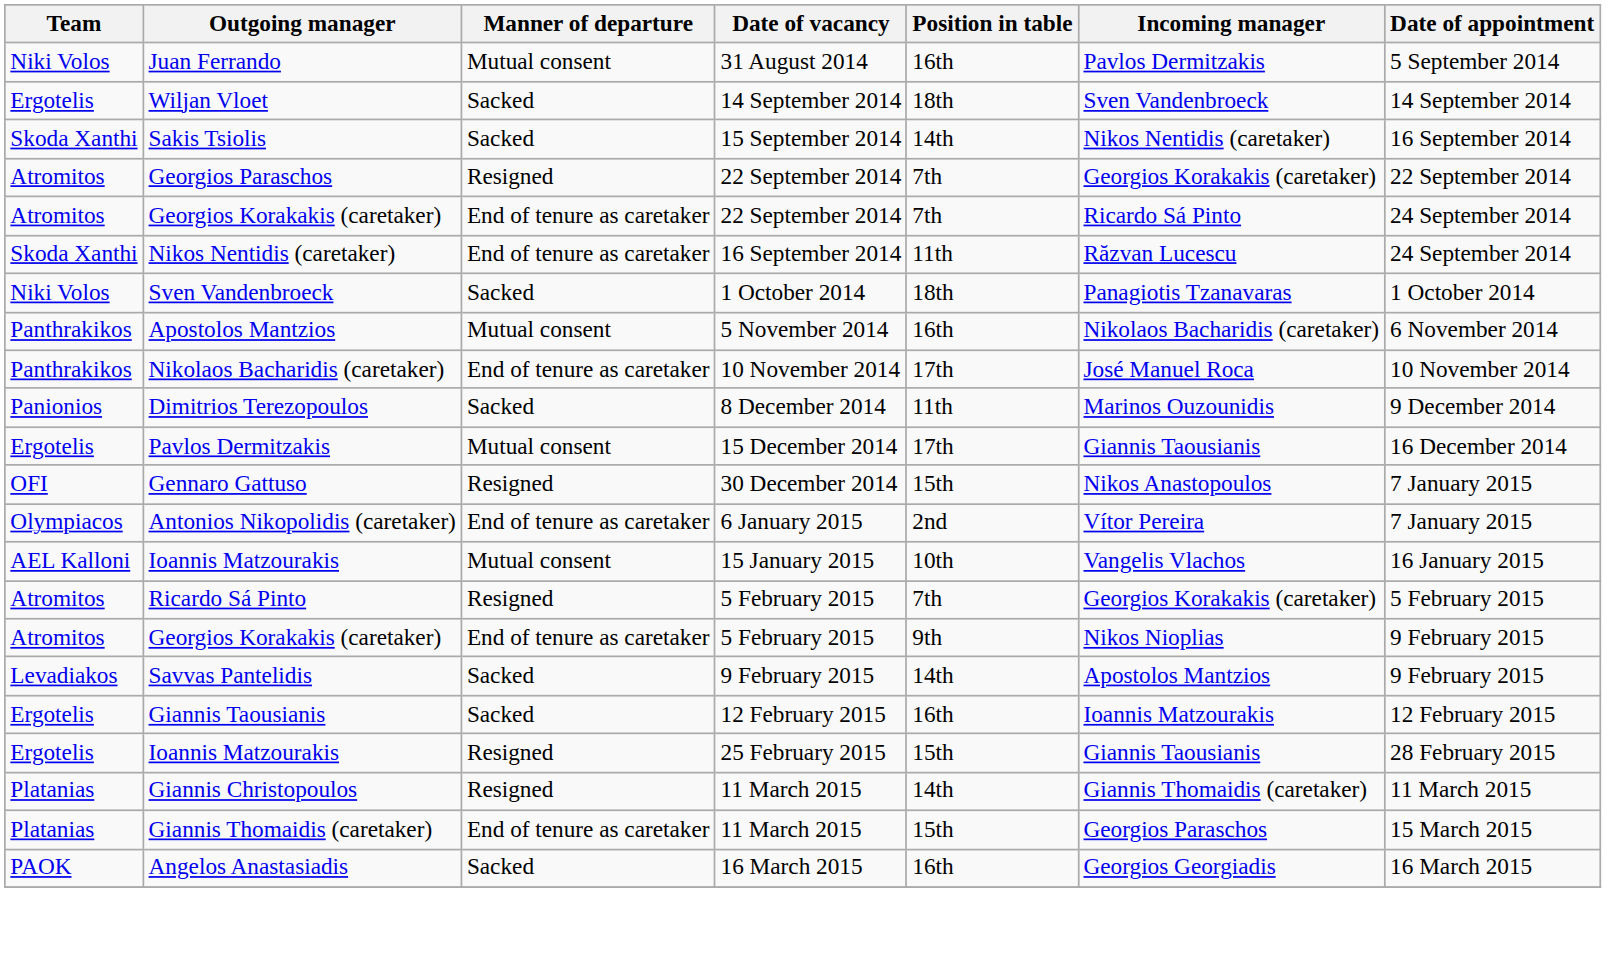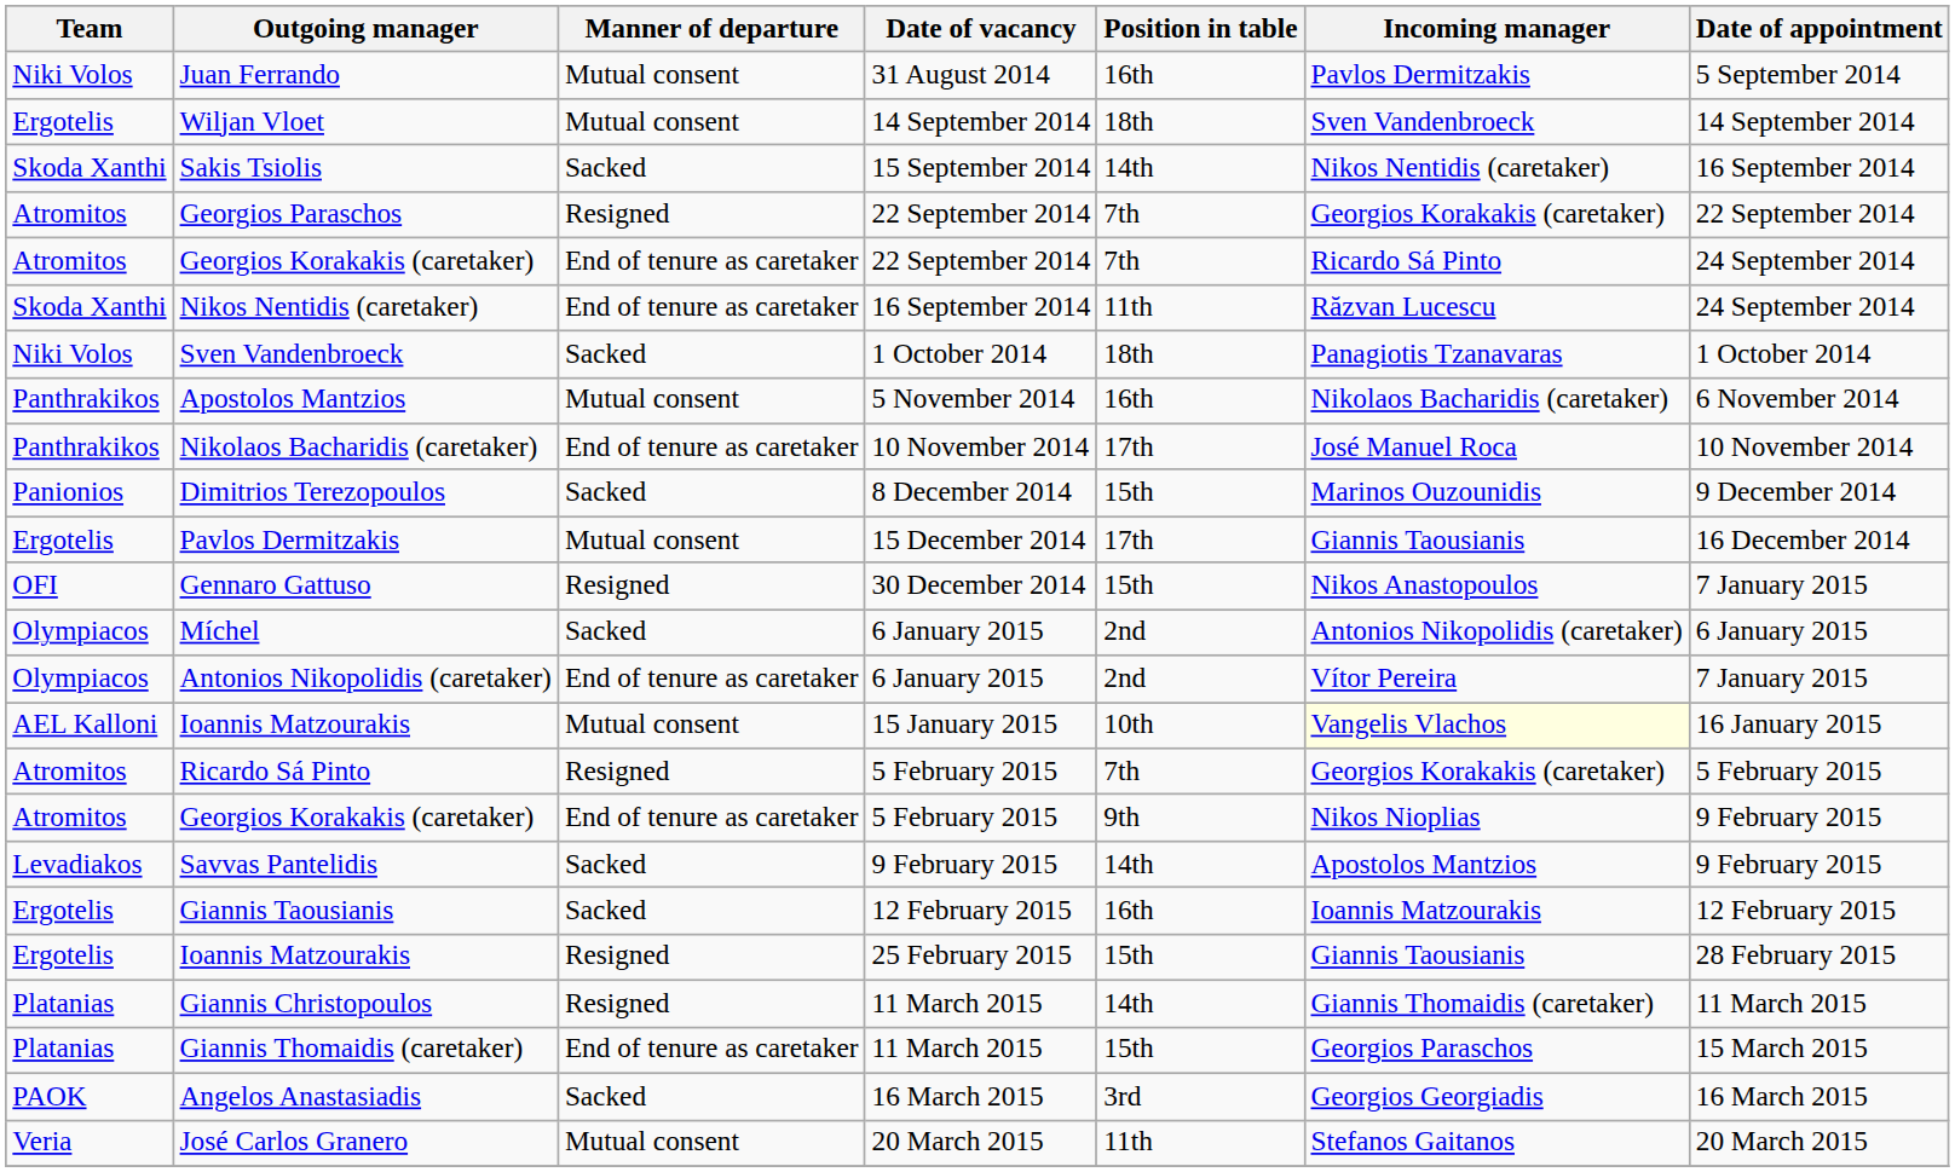Wiljan Vloet | Manner of departure: Sacked -> Mutual consent
Dimitrios Terezopoulos | Position in table: 11th -> 15th
+ row: Olympiacos | Míchel | Sacked | 6 January 2015 | 2nd | Antonios Nikopolidis (caretaker) | 6 January 2015
Ioannis Matzourakis / 15 January 2015 | Incoming manager: no background -> lightyellow background
Angelos Anastasiadis | Position in table: 16th -> 3rd
+ row: Veria | José Carlos Granero | Mutual consent | 20 March 2015 | 11th | Stefanos Gaitanos | 20 March 2015
